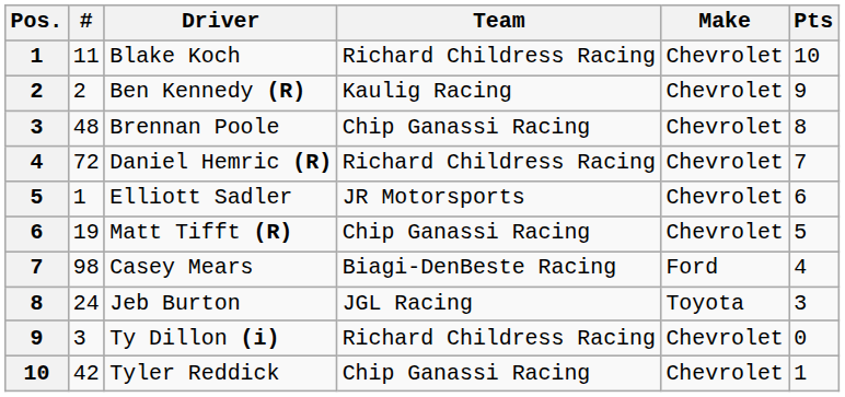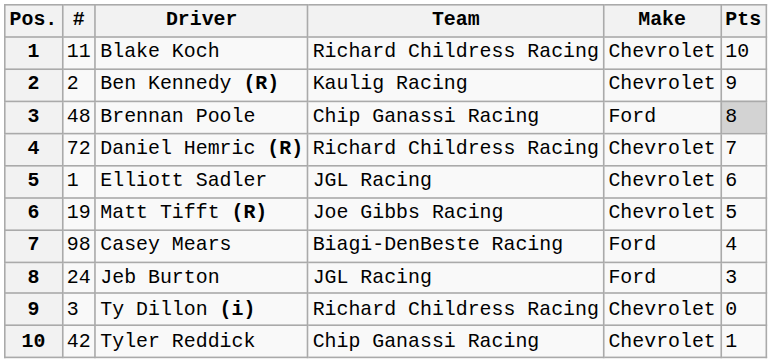Brennan Poole | Make: Chevrolet -> Ford
Brennan Poole | Pts: no background -> lightgrey background
Elliott Sadler | Team: JR Motorsports -> JGL Racing
Matt Tifft (R) | Team: Chip Ganassi Racing -> Joe Gibbs Racing
Jeb Burton | Make: Toyota -> Ford
